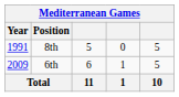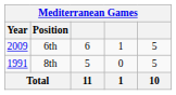rows swapped: 8th <-> 6th
